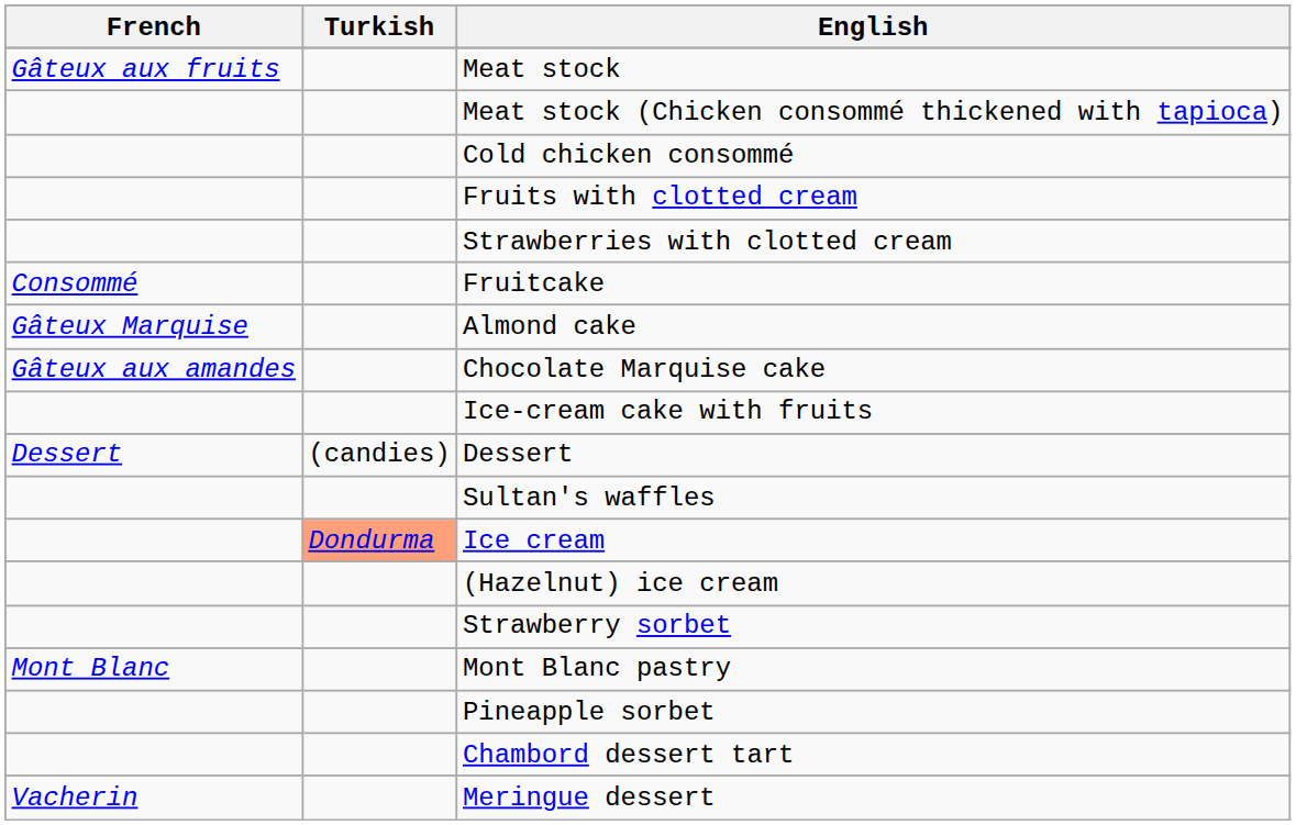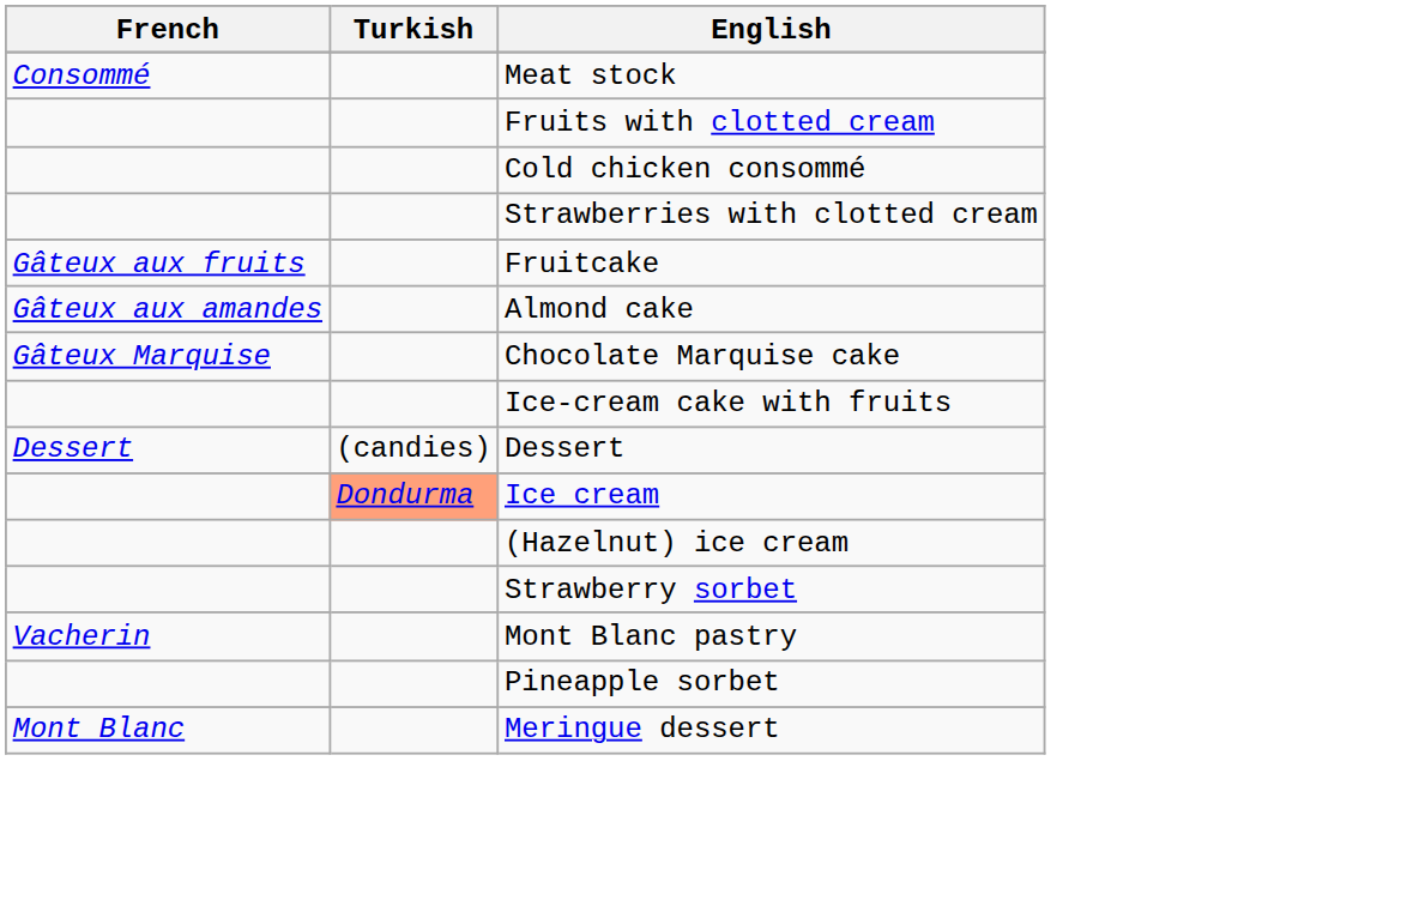Meat stock | French: Gâteux aux fruits -> Consommé
- row: Meat stock (Chicken consommé thickened with tapioca)
rows swapped: Cold chicken consommé <-> Fruits with clotted cream
Fruitcake | French: Consommé -> Gâteux aux fruits
Almond cake | French: Gâteux Marquise -> Gâteux aux amandes
Chocolate Marquise cake | French: Gâteux aux amandes -> Gâteux Marquise
- row: Sultan's waffles
Mont Blanc pastry | French: Mont Blanc -> Vacherin
- row: Chambord dessert tart
Meringue dessert | French: Vacherin -> Mont Blanc
